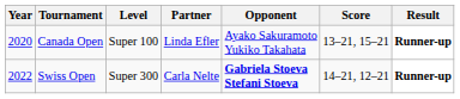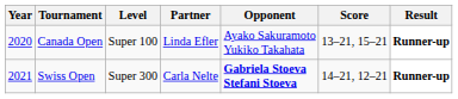Swiss Open | Year: 2022 -> 2021
